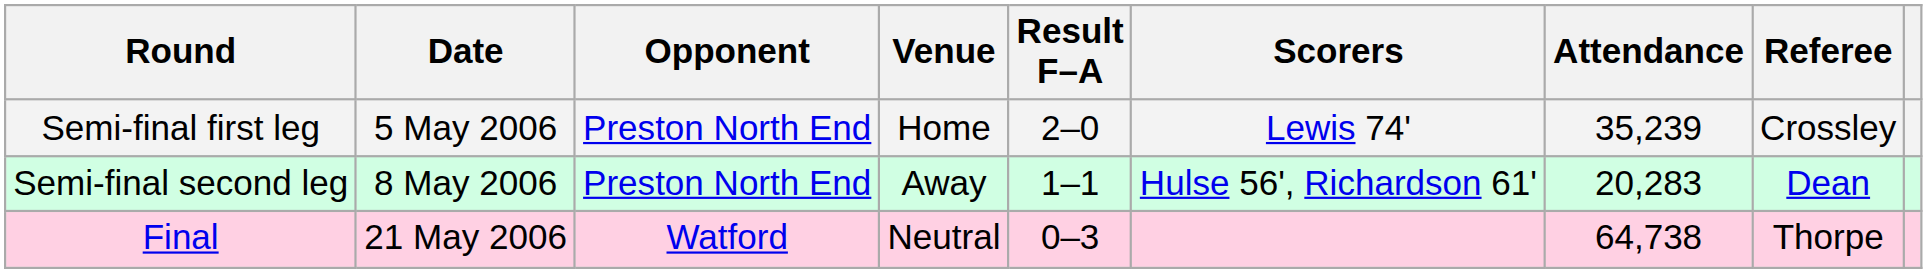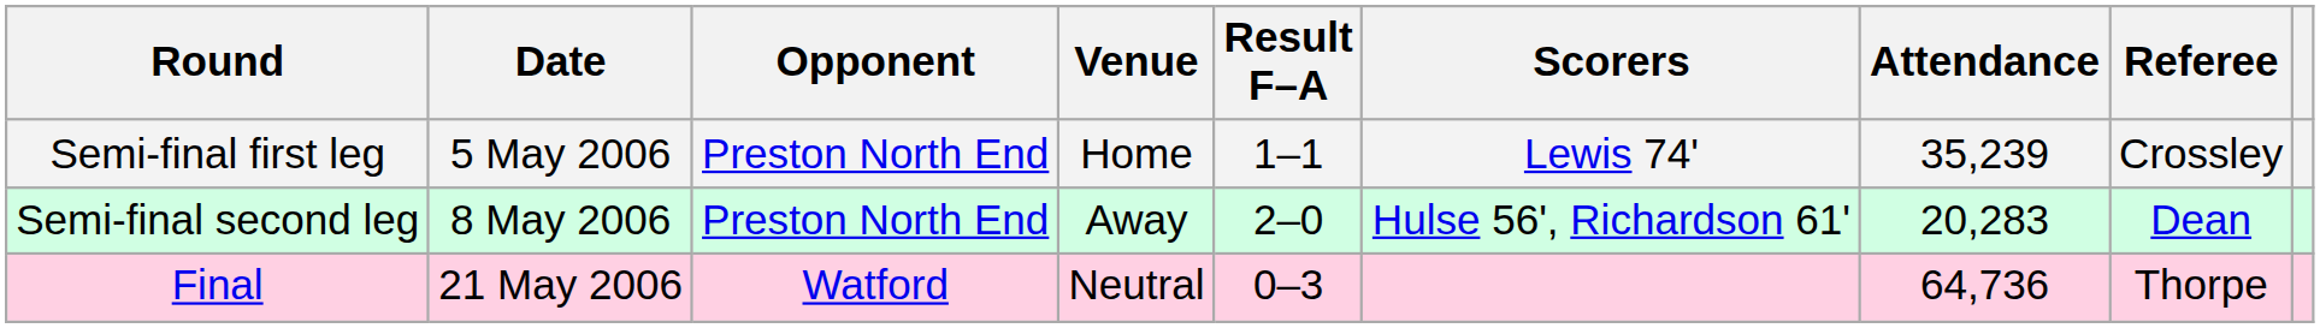Semi-final first leg | Result F–A: 2–0 -> 1–1
Semi-final second leg | Result F–A: 1–1 -> 2–0
Final | Attendance: 64,738 -> 64,736
